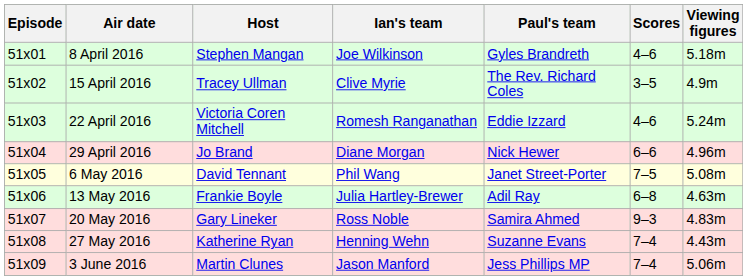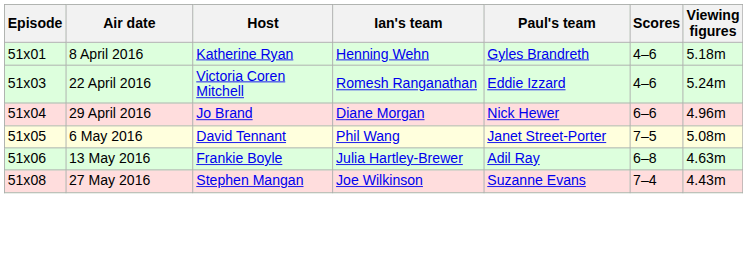8 April 2016 | Host: Stephen Mangan -> Katherine Ryan
8 April 2016 | Ian's team: Joe Wilkinson -> Henning Wehn
- row: 51x02 | 15 April 2016 | Tracey Ullman | Clive Myrie | The Rev. Richard Coles | 3–5 | 4.9m
- row: 51x07 | 20 May 2016 | Gary Lineker | Ross Noble | Samira Ahmed | 9–3 | 4.83m
27 May 2016 | Host: Katherine Ryan -> Stephen Mangan
27 May 2016 | Ian's team: Henning Wehn -> Joe Wilkinson
- row: 51x09 | 3 June 2016 | Martin Clunes | Jason Manford | Jess Phillips MP | 7–4 | 5.06m
